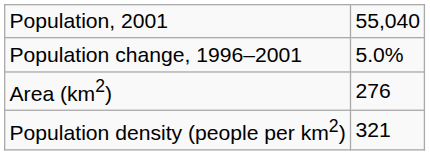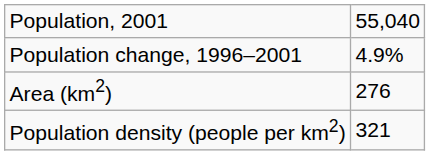Population change, 1996–2001 | column 2: 5.0% -> 4.9%
